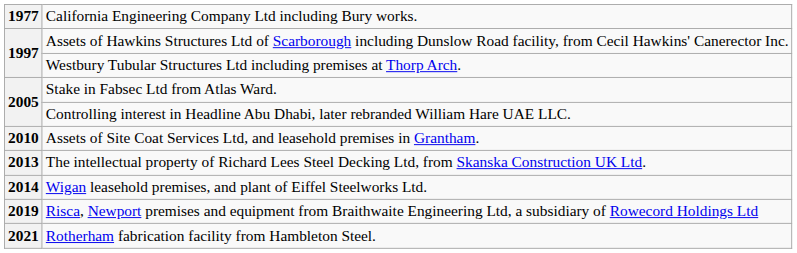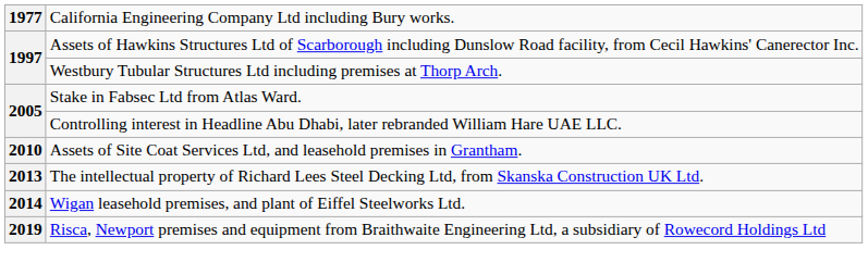- row: 2021 | Rotherham fabrication facility from Hambleton Steel.
